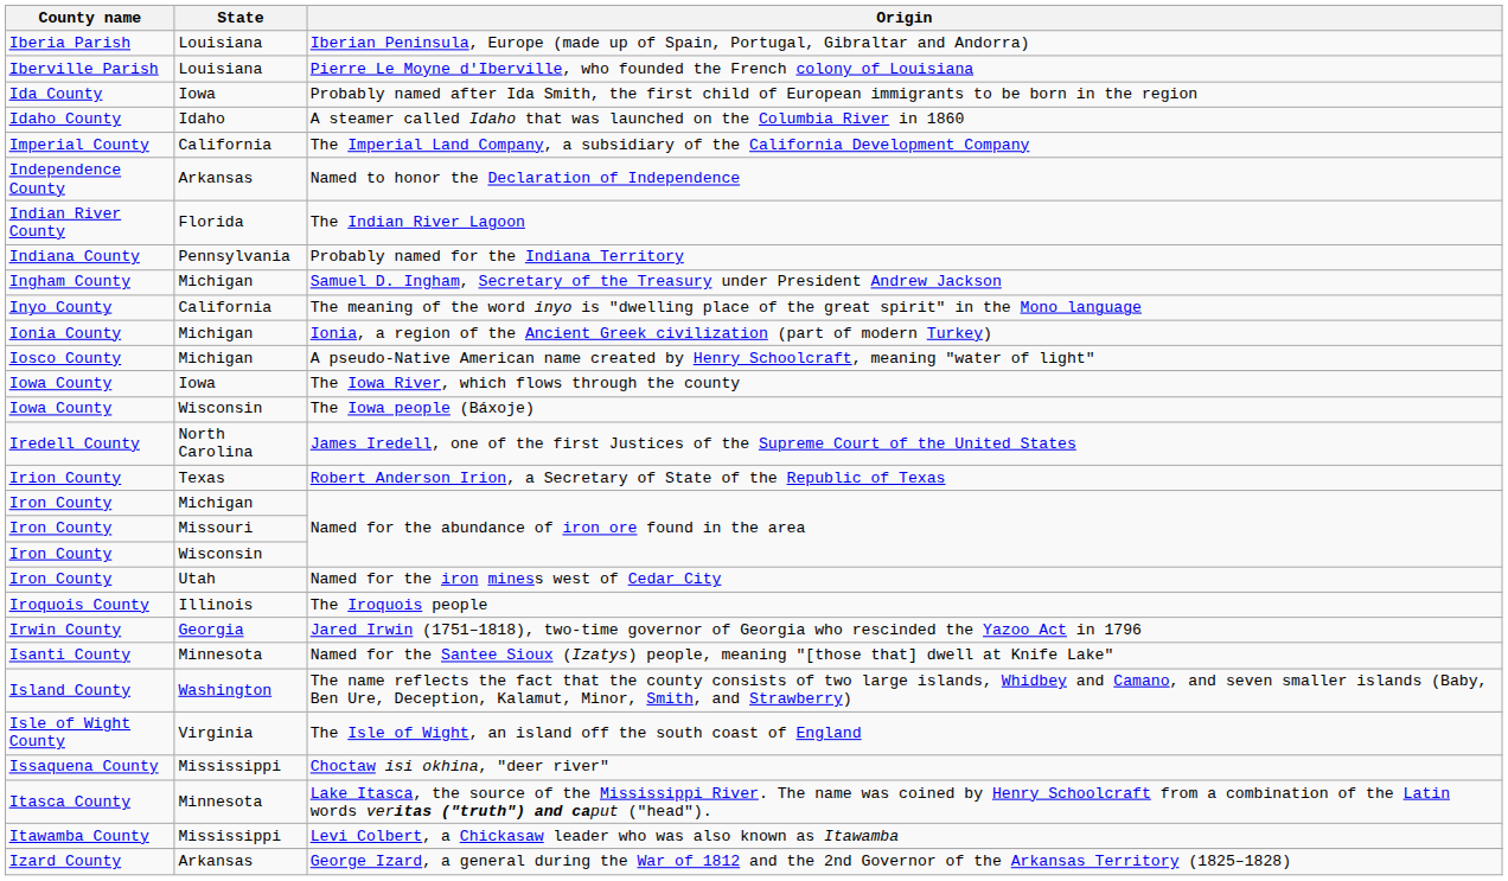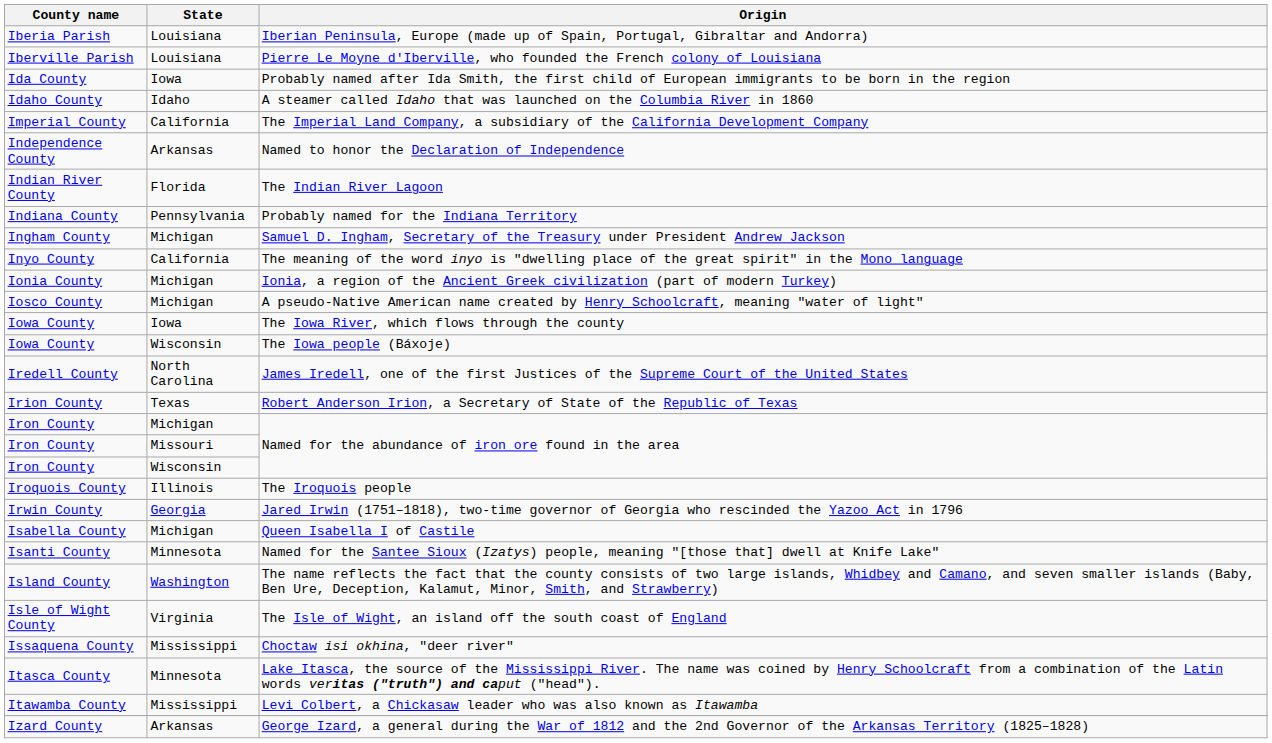- row: Iron County | Utah | Named for the iron miness west of Cedar City
+ row: Isabella County | Michigan | Queen Isabella I of Castile
